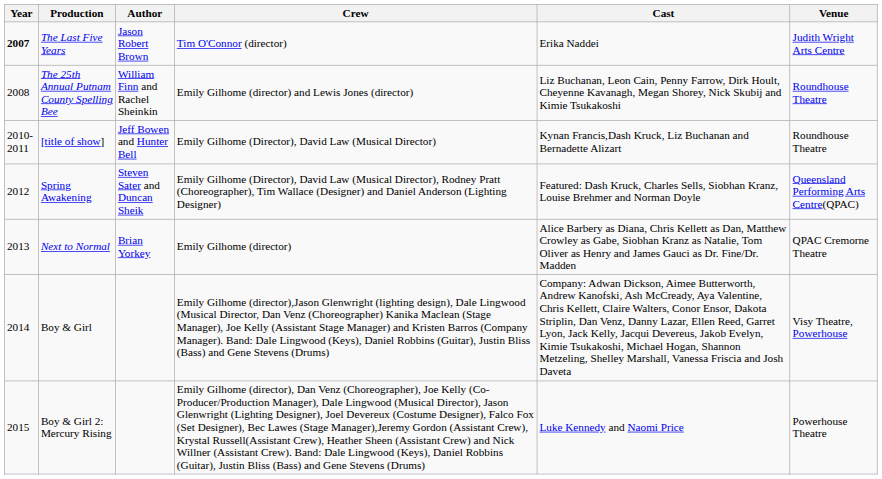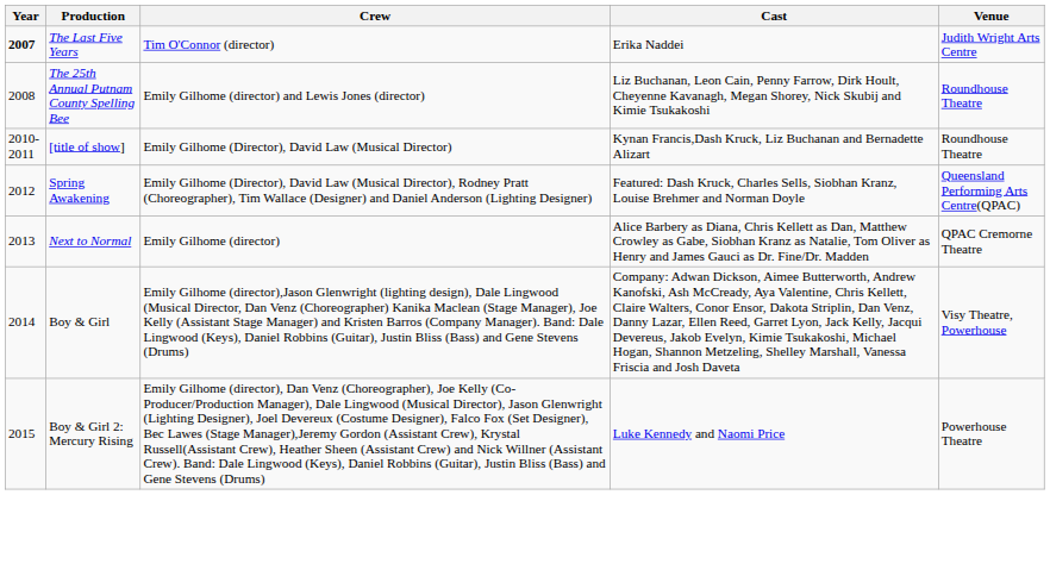- column: Author | Jason Robert Brown | William Finn and Rachel Sheinkin | Jeff Bowen and Hunter Bell | Steven Sater and Duncan Sheik | Brian Yorkey
